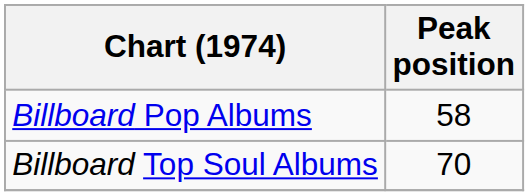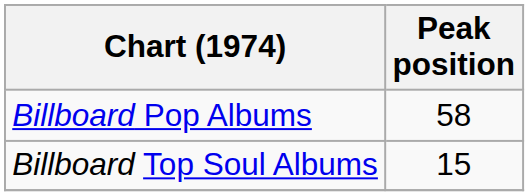Billboard Top Soul Albums | Peak position: 70 -> 15
